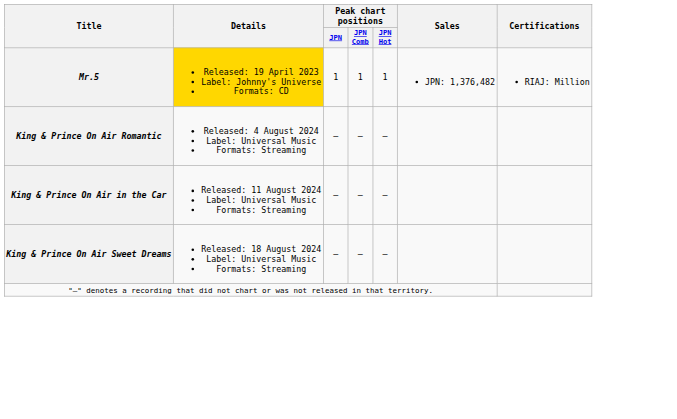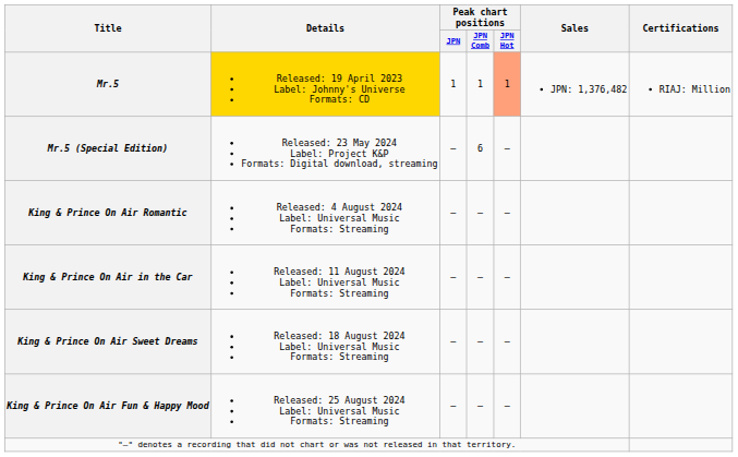Mr.5 | Peak chart positions / JPN Hot: no background -> lightsalmon background
+ row: Mr.5 (Special Edition) | Released: 23 May 2024 Label: Project K&P Formats: Digital download, streaming | — | 6 | —
+ row: King & Prince On Air Fun & Happy Mood | Released: 25 August 2024 Label: Universal Music Formats: Streaming | — | — | —
